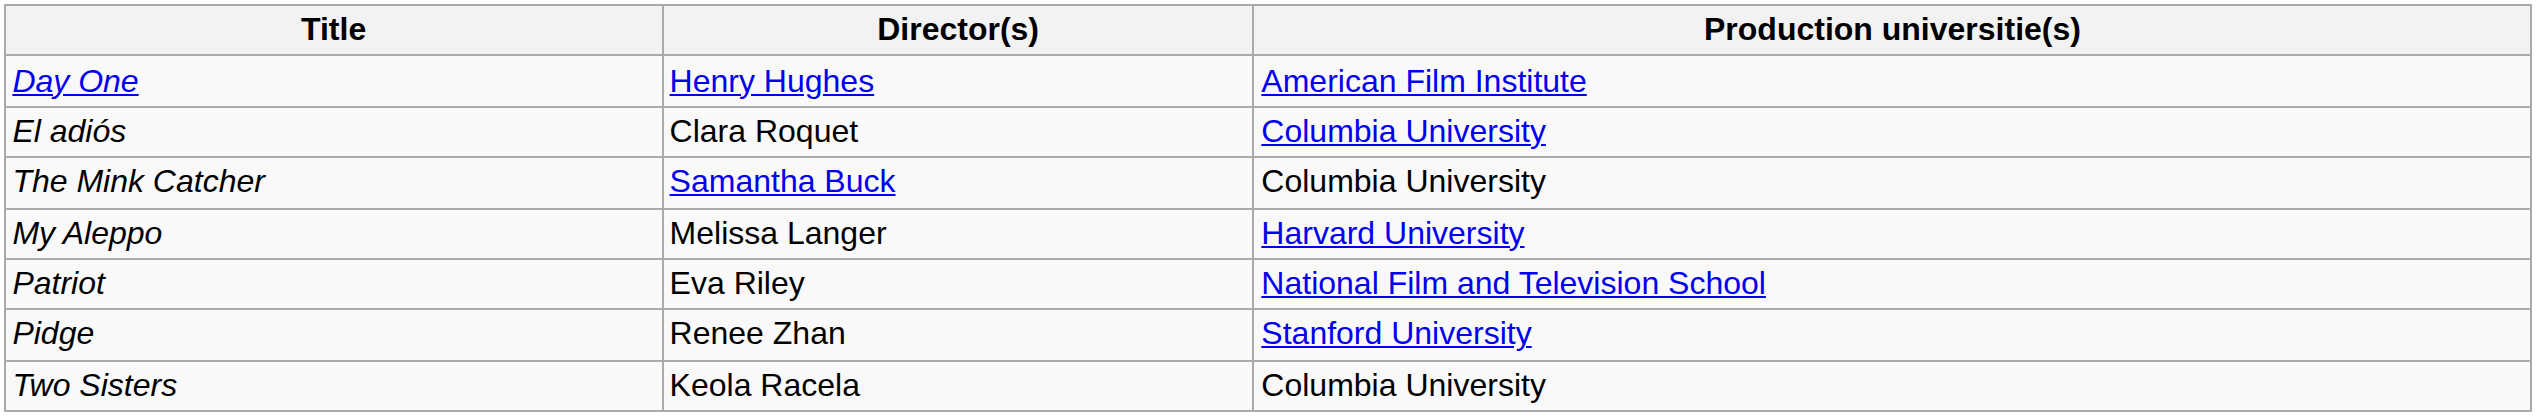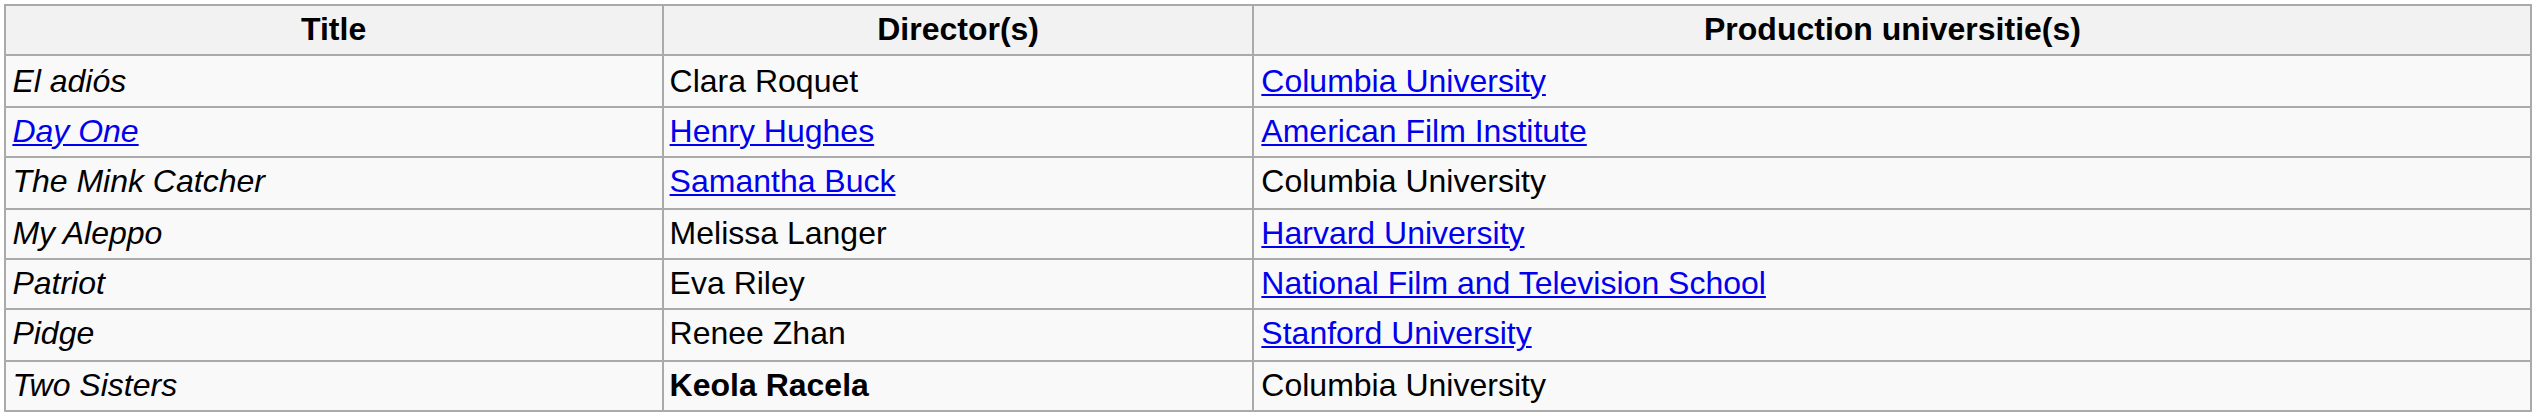rows swapped: El adiós <-> Day One
Two Sisters | Director(s): normal -> bold
